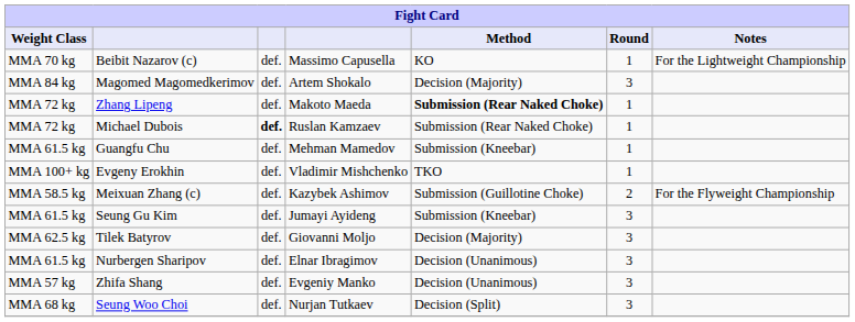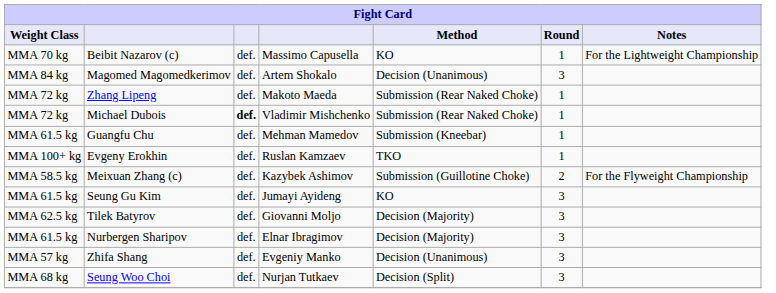Magomed Magomedkerimov | Method: Decision (Majority) -> Decision (Unanimous)
Zhang Lipeng | Method: bold -> normal
Michael Dubois | column 4: Ruslan Kamzaev -> Vladimir Mishchenko
Evgeny Erokhin | column 4: Vladimir Mishchenko -> Ruslan Kamzaev
Seung Gu Kim | Method: Submission (Kneebar) -> KO
Nurbergen Sharipov | Method: Decision (Unanimous) -> Decision (Majority)
